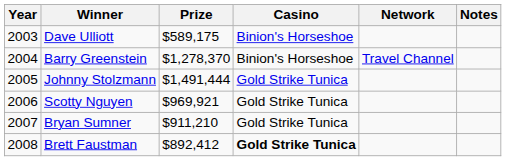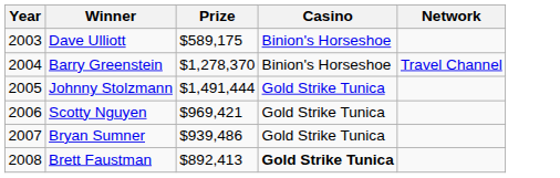- column: Notes
Scotty Nguyen | Prize: $969,921 -> $969,421
Bryan Sumner | Prize: $911,210 -> $939,486
Brett Faustman | Prize: $892,412 -> $892,413
